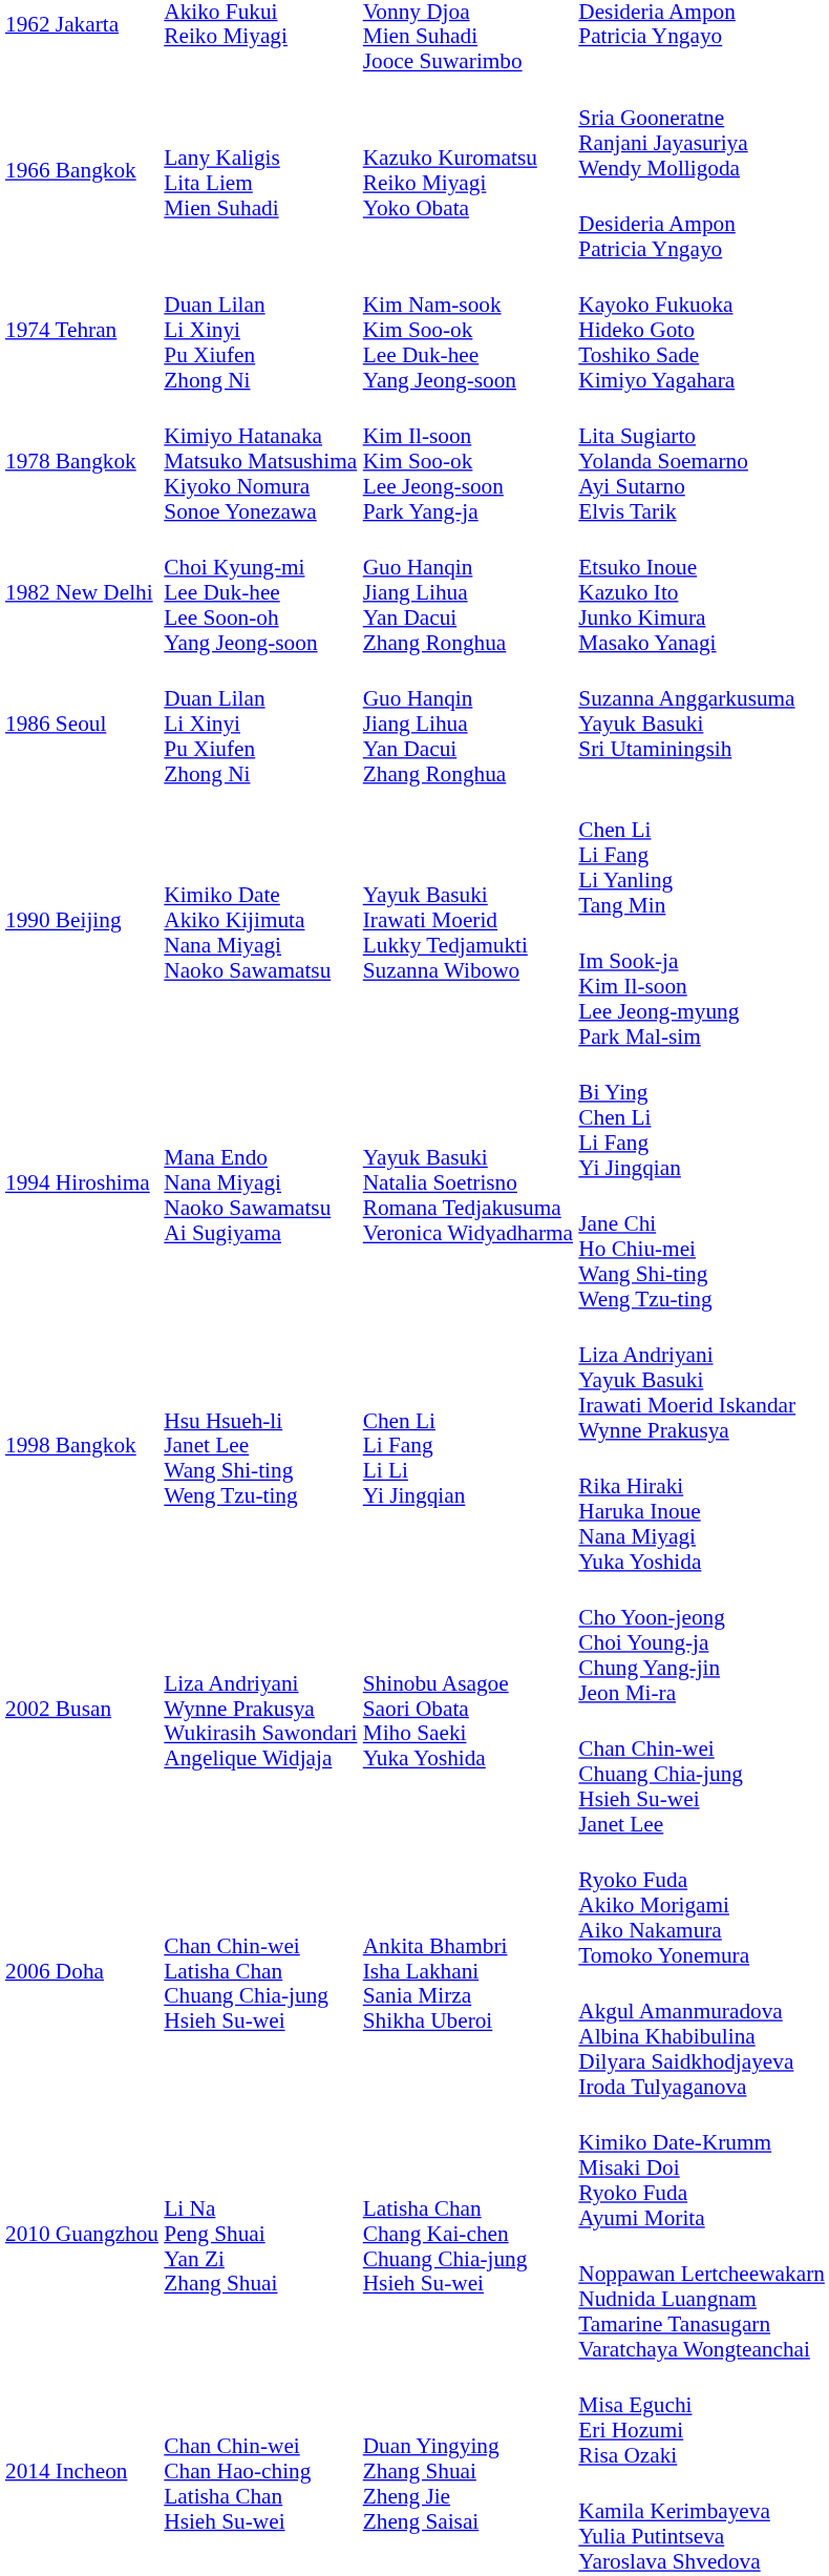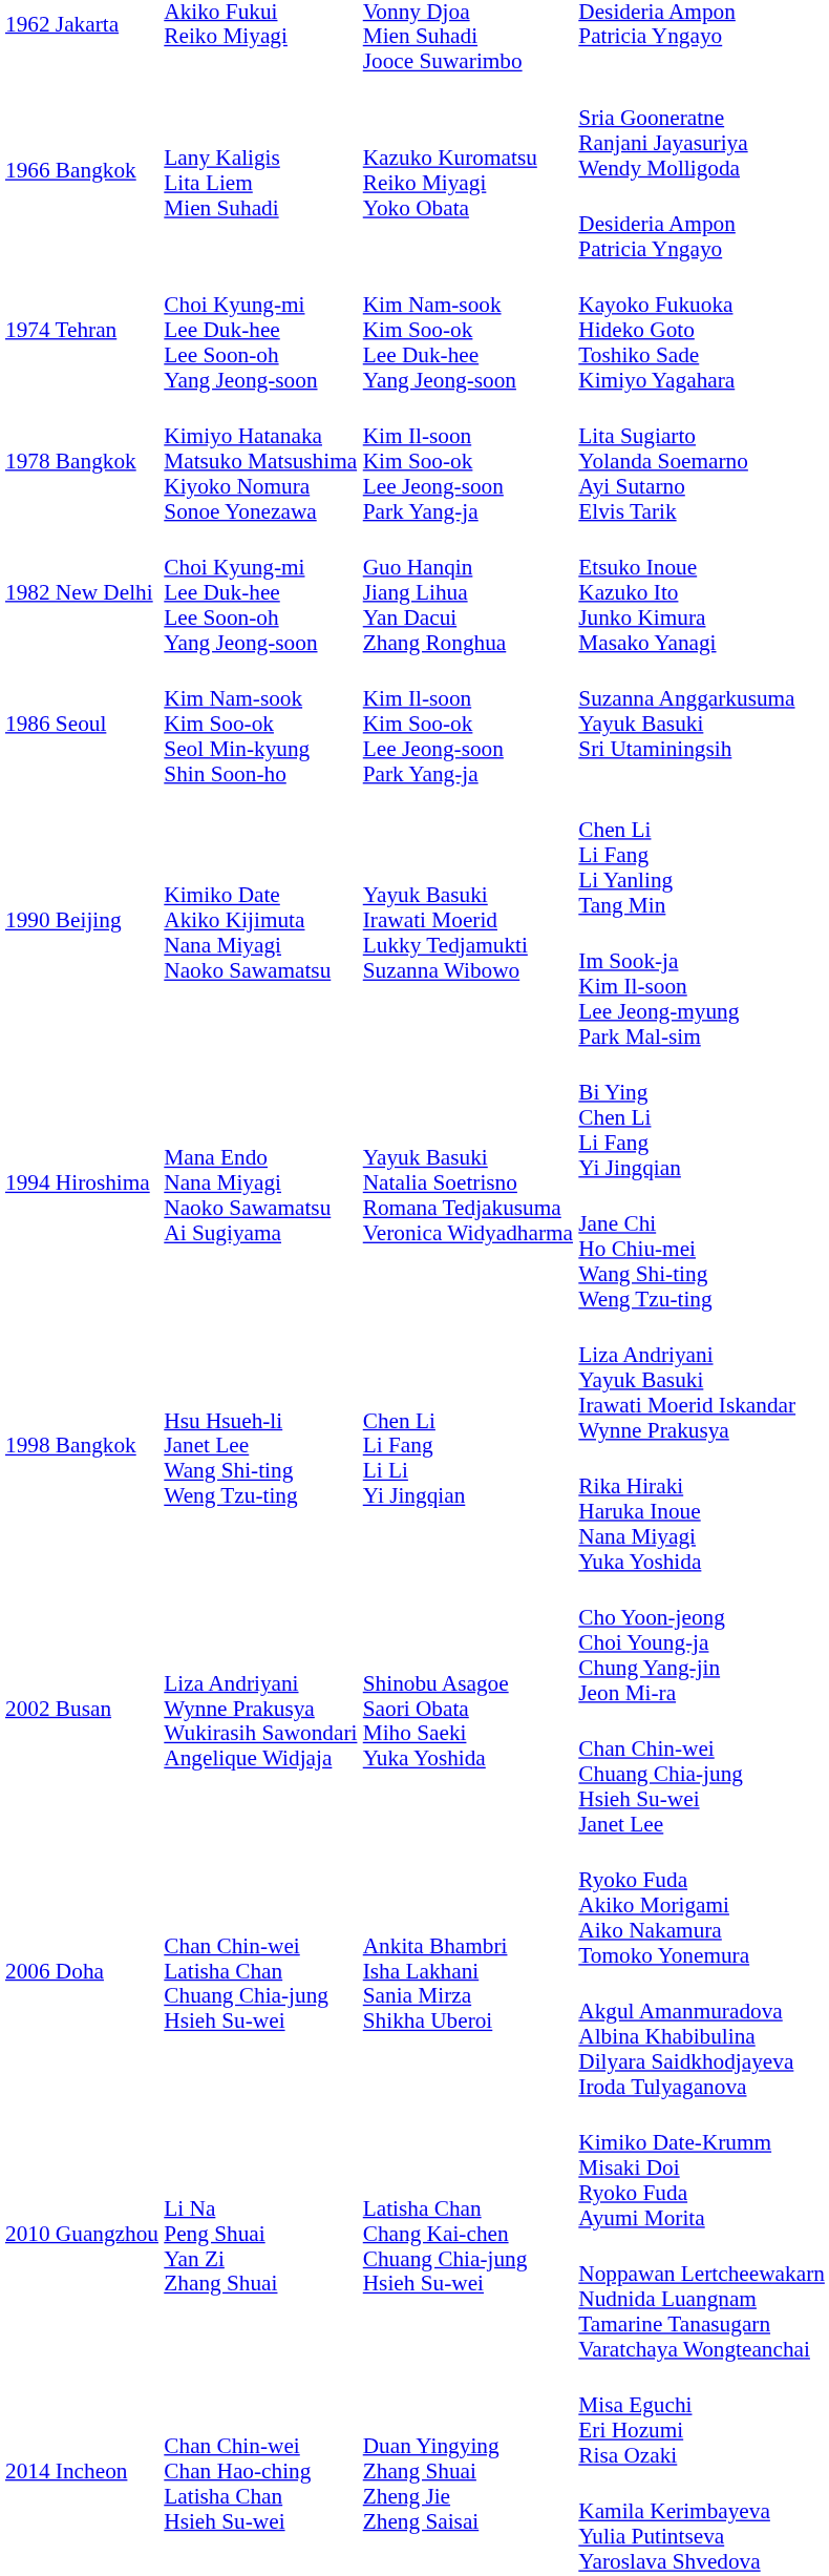Kayoko Fukuoka Hideko Goto Toshiko Sade Kimiyo Yagahara | column 2: Duan Lilan Li Xinyi Pu Xiufen Zhong Ni -> Choi Kyung-mi Lee Duk-hee Lee Soon-oh Yang Jeong-soon
Suzanna Anggarkusuma Yayuk Basuki Sri Utaminingsih | column 2: Duan Lilan Li Xinyi Pu Xiufen Zhong Ni -> Kim Nam-sook Kim Soo-ok Seol Min-kyung Shin Soon-ho
Suzanna Anggarkusuma Yayuk Basuki Sri Utaminingsih | column 3: Guo Hanqin Jiang Lihua Yan Dacui Zhang Ronghua -> Kim Il-soon Kim Soo-ok Lee Jeong-soon Park Yang-ja
